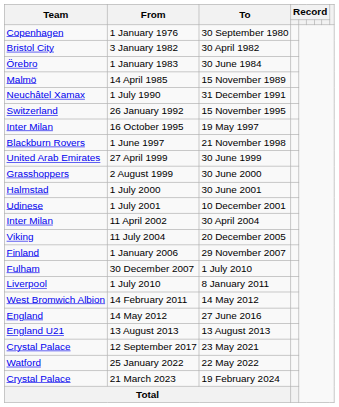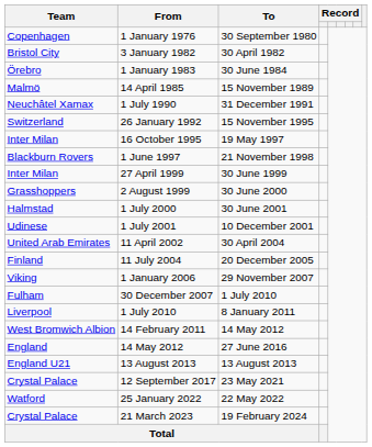27 April 1999 | Team: United Arab Emirates -> Inter Milan
11 April 2002 | Team: Inter Milan -> United Arab Emirates
11 July 2004 | Team: Viking -> Finland
1 January 2006 | Team: Finland -> Viking
